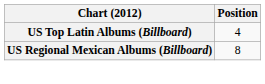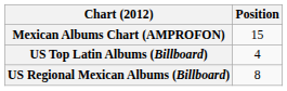+ row: Mexican Albums Chart (AMPROFON) | 15
